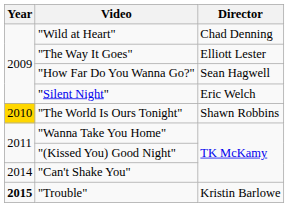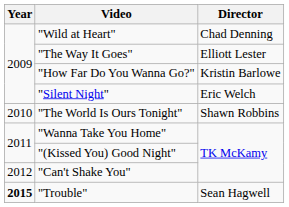"How Far Do You Wanna Go?" | Director: Sean Hagwell -> Kristin Barlowe
"The World Is Ours Tonight" | Year: gold background -> no background
"Can't Shake You" | Year: 2014 -> 2012
"Trouble" | Director: Kristin Barlowe -> Sean Hagwell
